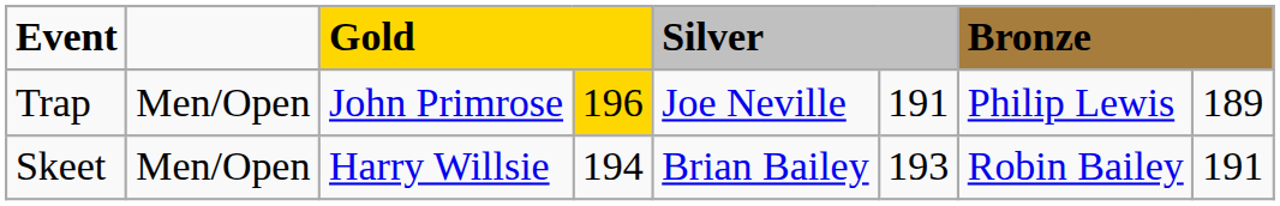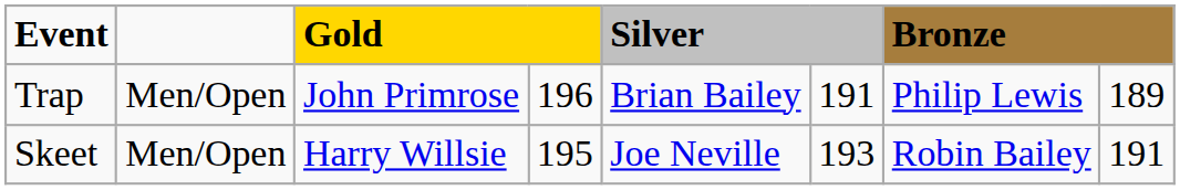Trap | column 4: gold background -> no background
Trap | column 5: Joe Neville -> Brian Bailey
Skeet | column 4: 194 -> 195
Skeet | column 5: Brian Bailey -> Joe Neville
